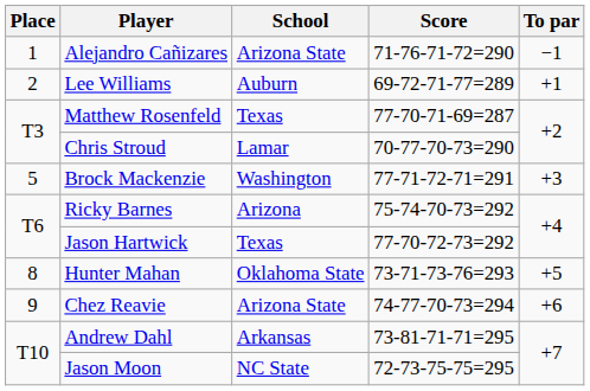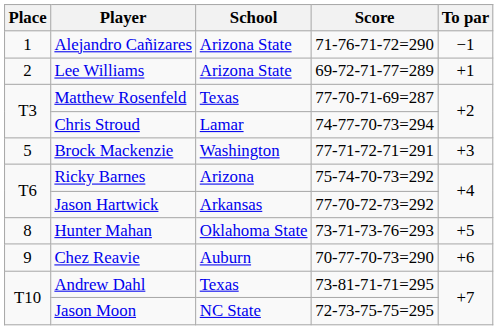Lee Williams | School: Auburn -> Arizona State
Chris Stroud | Score: 70-77-70-73=290 -> 74-77-70-73=294
Jason Hartwick | School: Texas -> Arkansas
Chez Reavie | School: Arizona State -> Auburn
Chez Reavie | Score: 74-77-70-73=294 -> 70-77-70-73=290
Andrew Dahl | School: Arkansas -> Texas
